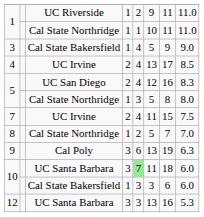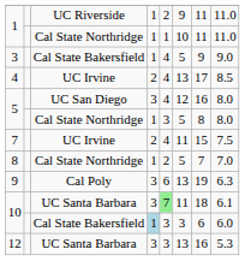5 / UC San Diego | column 4: 2 -> 3
5 / UC San Diego | column 8: 8.3 -> 8.0
10 / UC Santa Barbara | column 8: 6.0 -> 6.1
10 / Cal State Bakersfield | column 4: no background -> lightblue background
